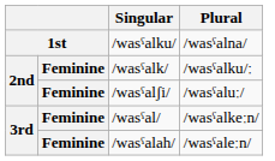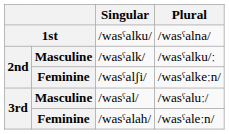/wasˤalk/ | column 2: Feminine -> Masculine
/wasˤalʃi/ | Plural: /wasˤaluː/ -> /wasˤalkeːn/
/wasˤal/ | column 2: Feminine -> Masculine
/wasˤal/ | Plural: /wasˤalkeːn/ -> /wasˤaluː/
